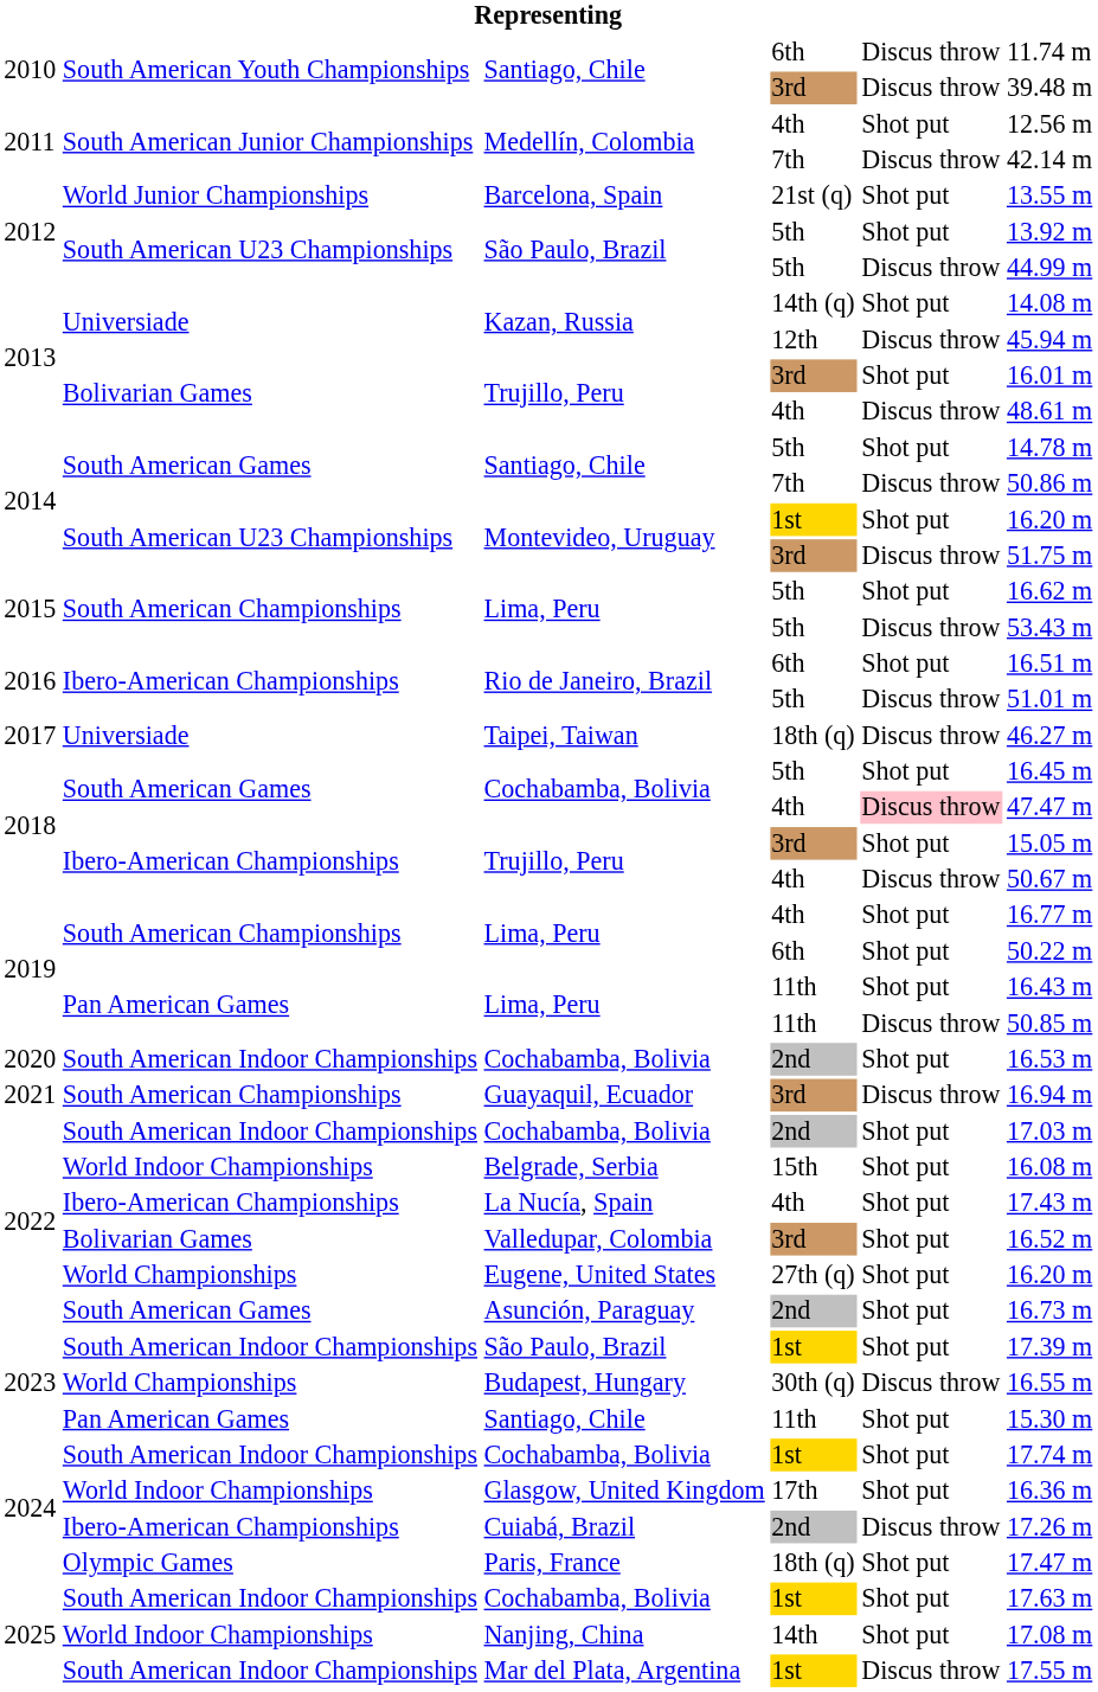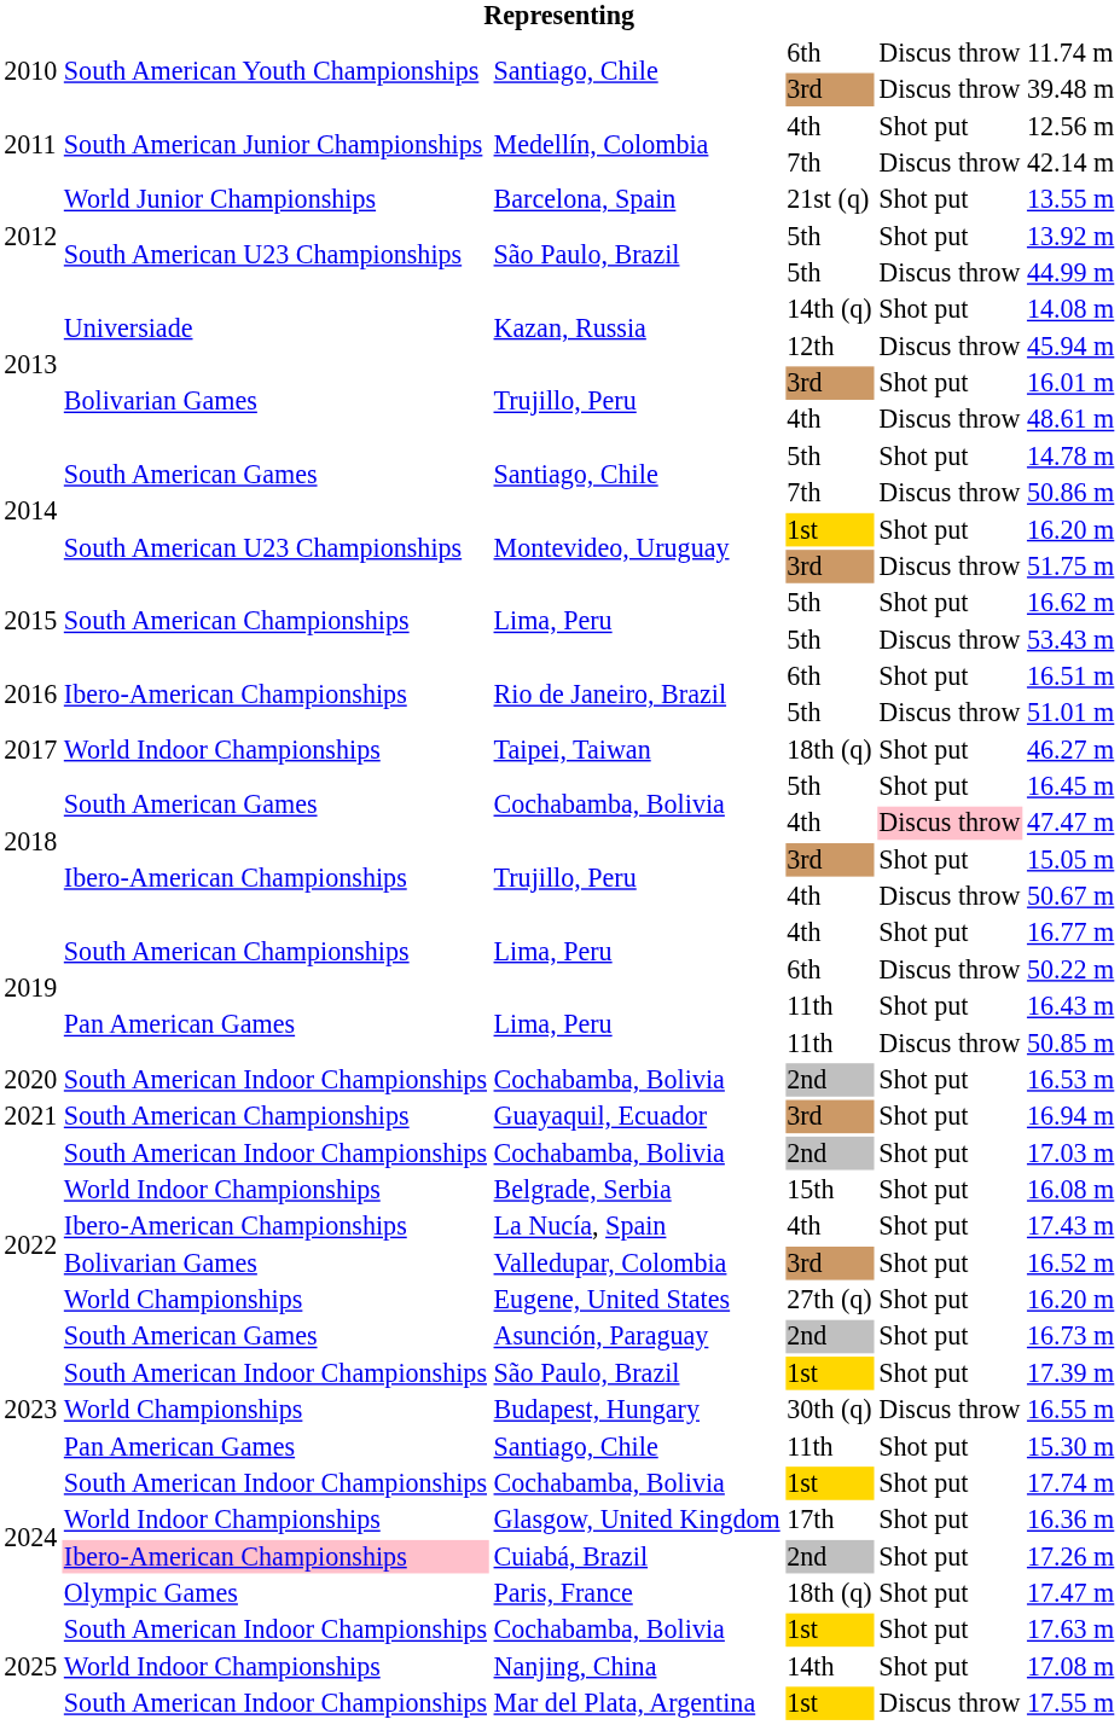Taipei, Taiwan | column 2: Universiade -> World Indoor Championships
Taipei, Taiwan | column 5: Discus throw -> Shot put
Lima, Peru / 6th | column 5: Shot put -> Discus throw
Guayaquil, Ecuador | column 5: Discus throw -> Shot put
Cuiabá, Brazil | column 2: no background -> pink background
Cuiabá, Brazil | column 5: Discus throw -> Shot put
